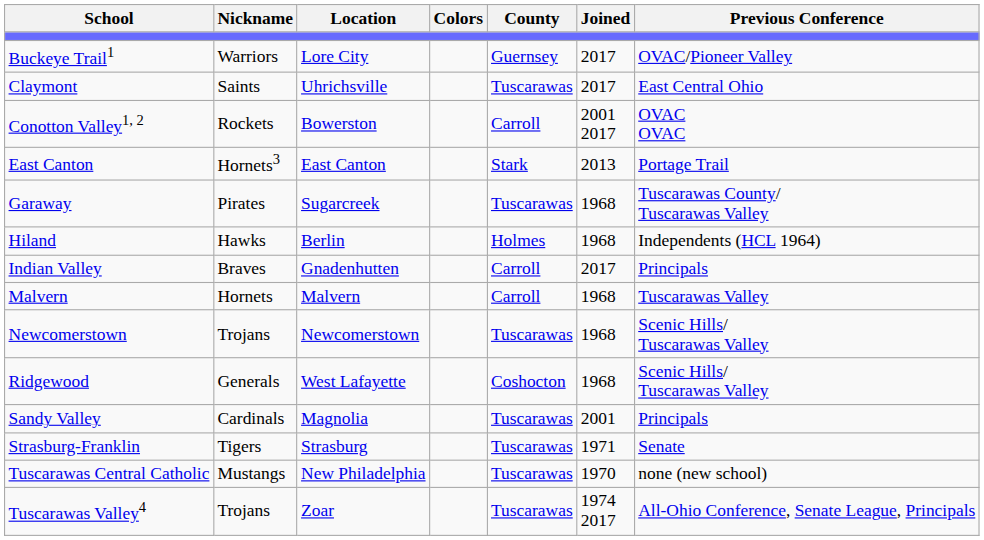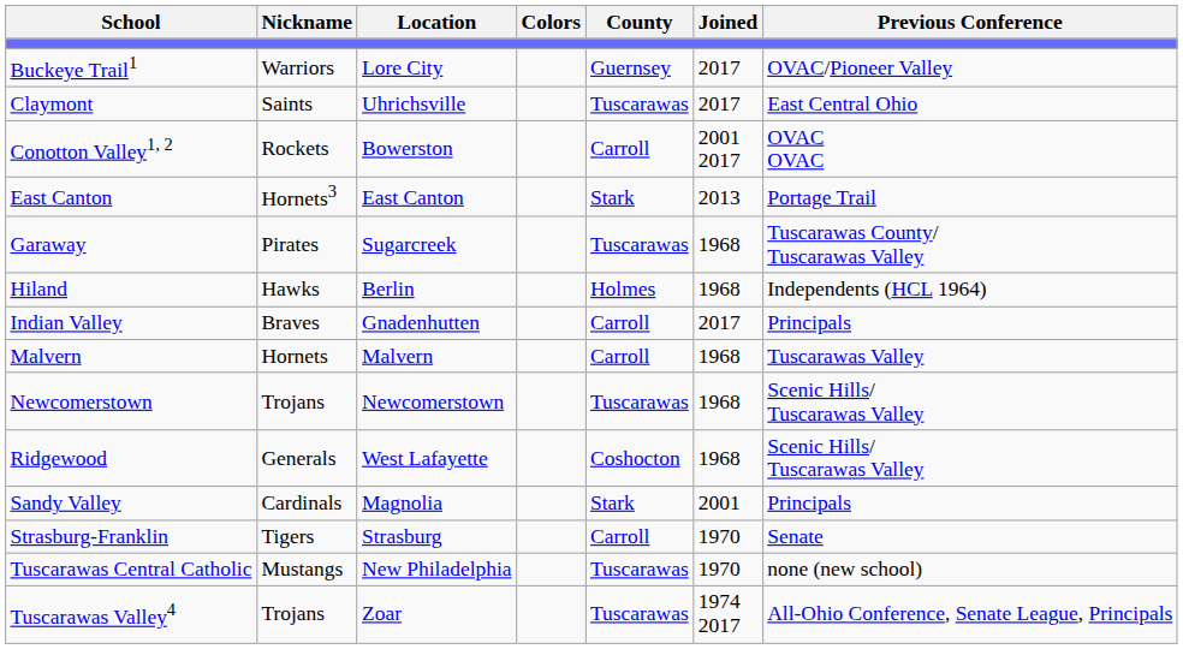Sandy Valley | County: Tuscarawas -> Stark
Strasburg-Franklin | County: Tuscarawas -> Carroll
Strasburg-Franklin | Joined: 1971 -> 1970
